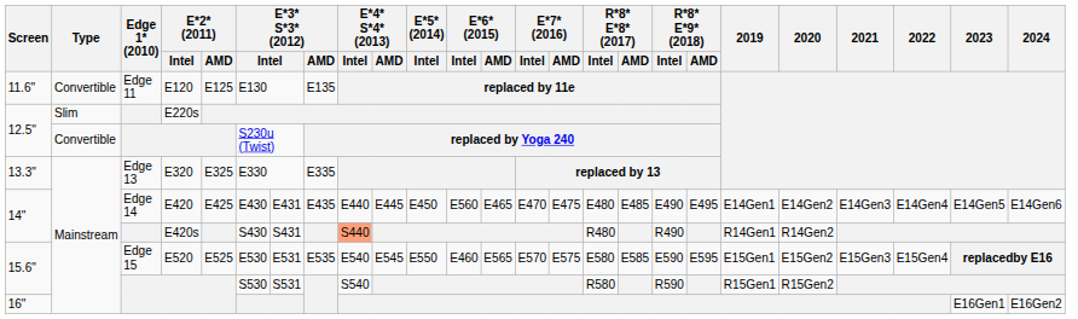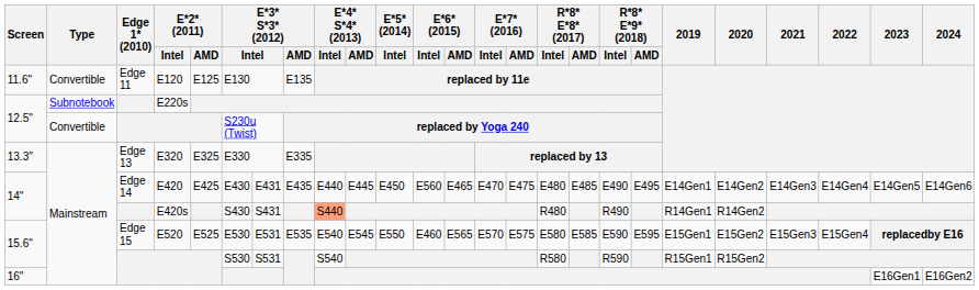E220s | Type: Slim -> Subnotebook
